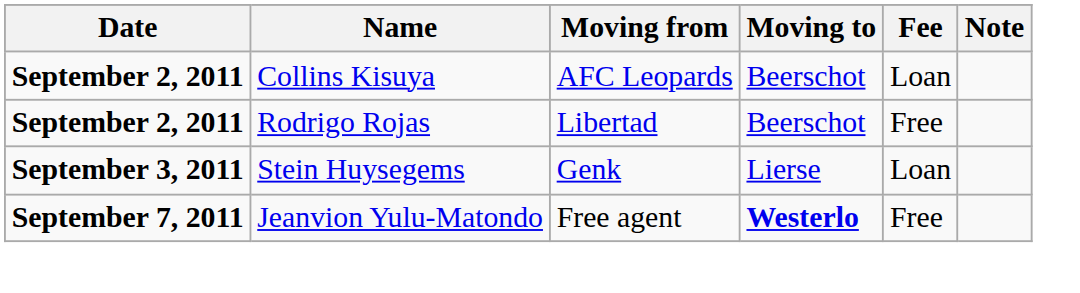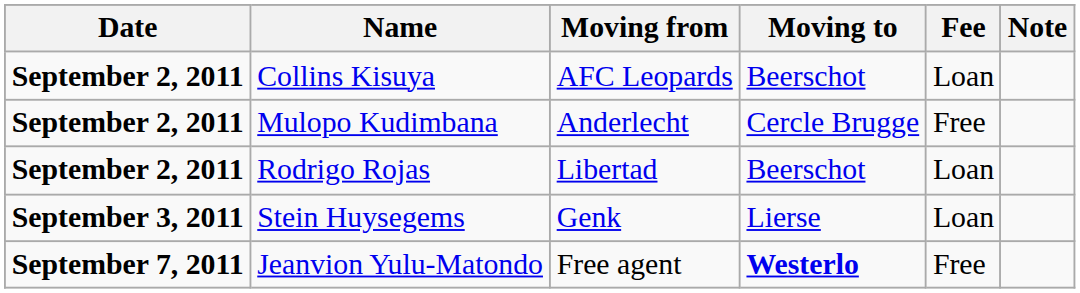+ row: September 2, 2011 | Mulopo Kudimbana | Anderlecht | Cercle Brugge | Free
Rodrigo Rojas | Fee: Free -> Loan
